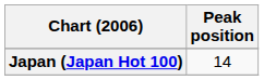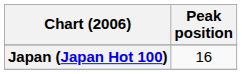Japan (Japan Hot 100) | Peak position: 14 -> 16
